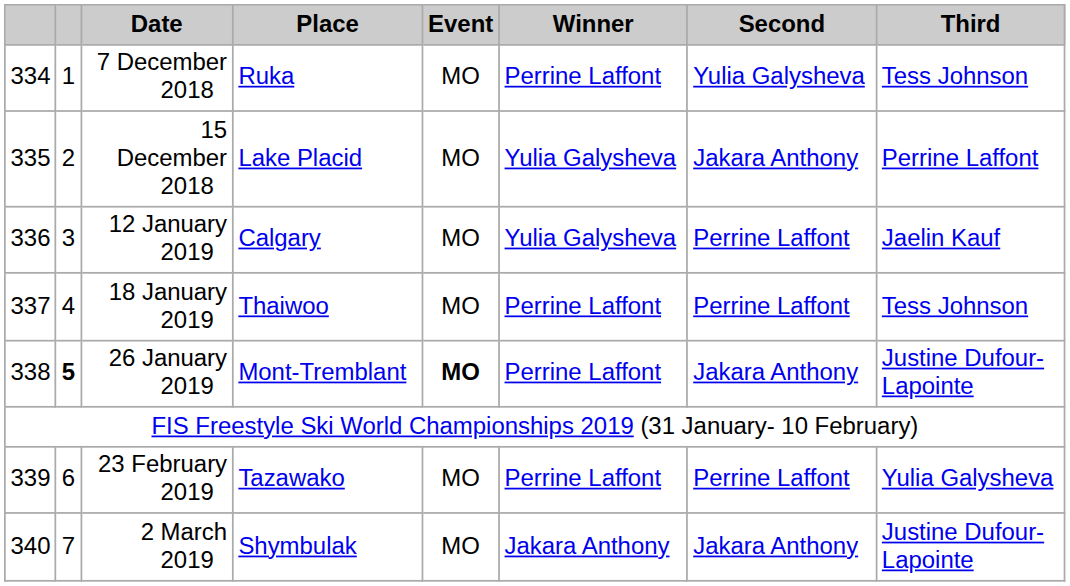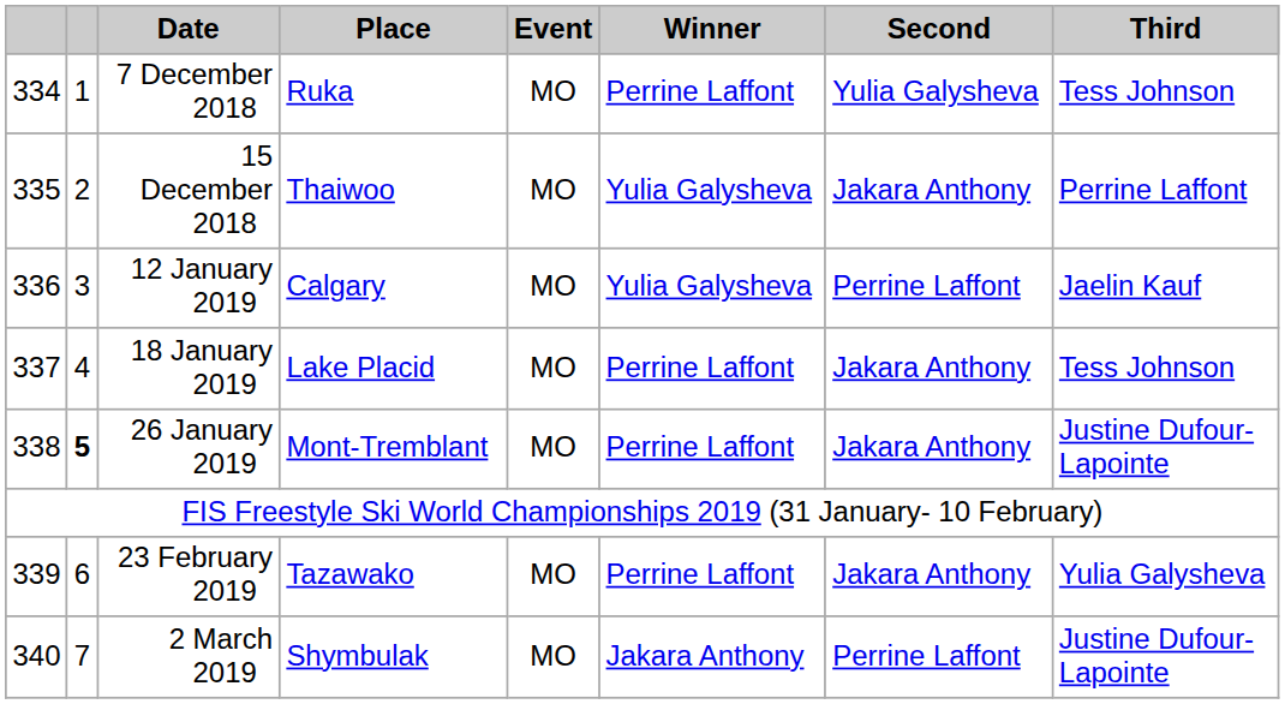15 December 2018 | Place: Lake Placid -> Thaiwoo
18 January 2019 | Place: Thaiwoo -> Lake Placid
18 January 2019 | Second: Perrine Laffont -> Jakara Anthony
26 January 2019 | Event: bold -> normal
23 February 2019 | Second: Perrine Laffont -> Jakara Anthony
2 March 2019 | Second: Jakara Anthony -> Perrine Laffont
